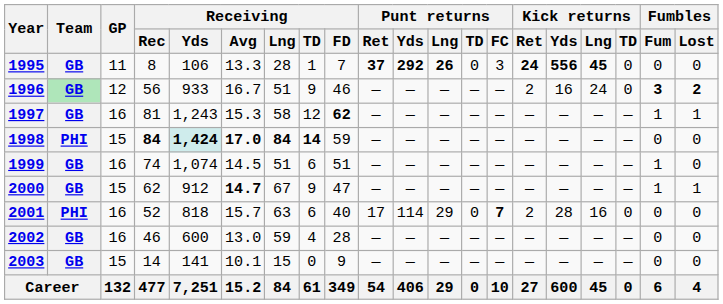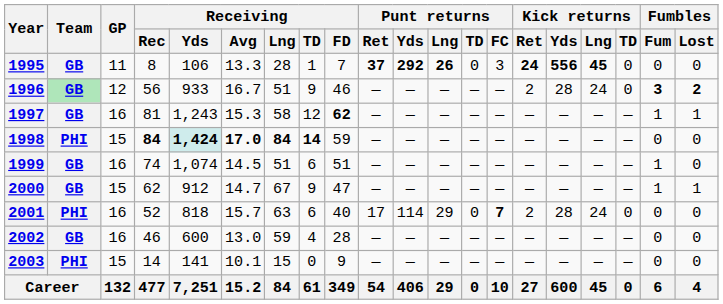1996 | Kick returns / Yds: 16 -> 28
2000 | Receiving / Avg: bold -> normal
2001 | Kick returns / Lng: 16 -> 24
2003 | Team: GB -> PHI
